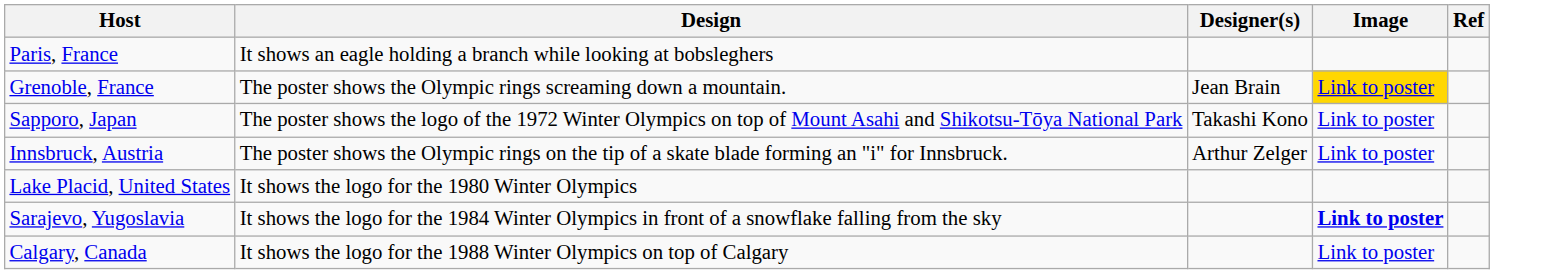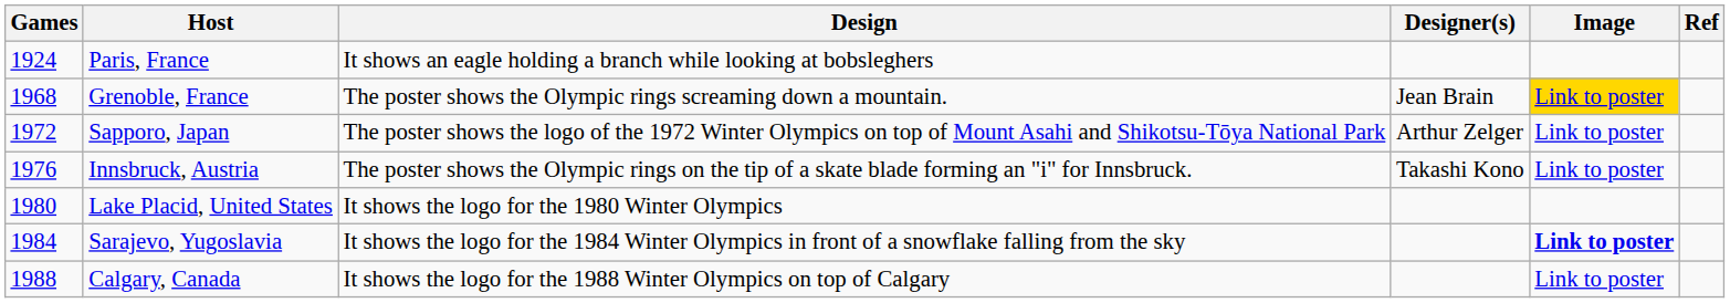+ column: Games | 1924 | 1968 | 1972 | 1976 | 1980 | 1984 | 1988
Sapporo, Japan | Designer(s): Takashi Kono -> Arthur Zelger
Innsbruck, Austria | Designer(s): Arthur Zelger -> Takashi Kono
